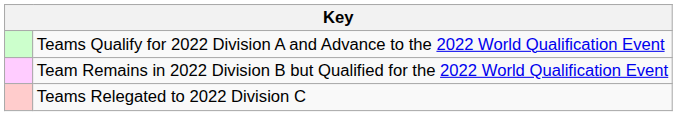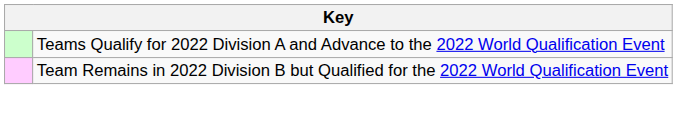- row: Teams Relegated to 2022 Division C
